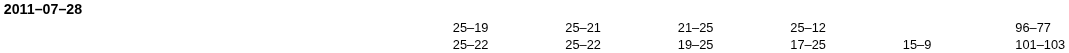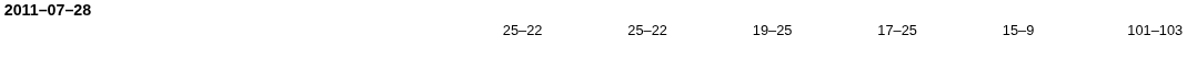- row: 25–19 | 25–21 | 21–25 | 25–12 | 96–77
